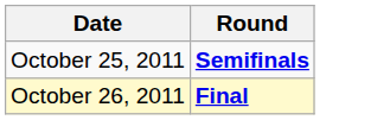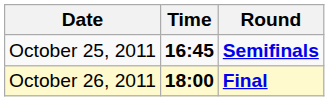+ column: Time | 16:45 | 18:00
